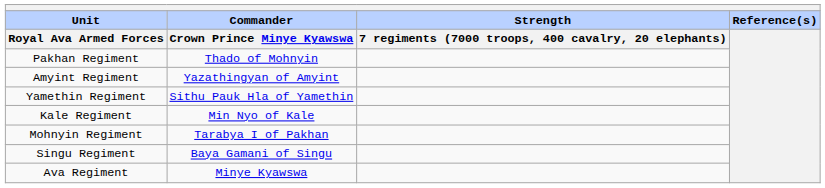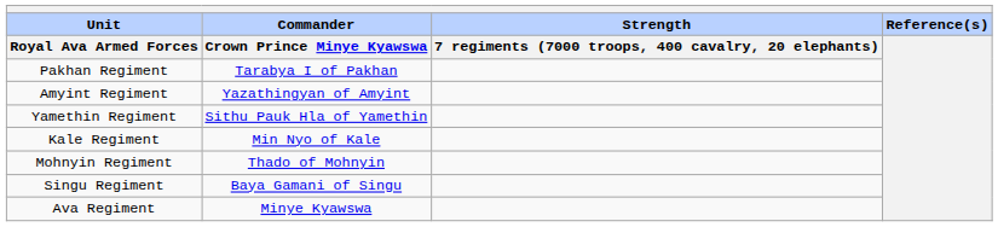Pakhan Regiment | Commander / Crown Prince Minye Kyawswa: Thado of Mohnyin -> Tarabya I of Pakhan
Mohnyin Regiment | Commander / Crown Prince Minye Kyawswa: Tarabya I of Pakhan -> Thado of Mohnyin
